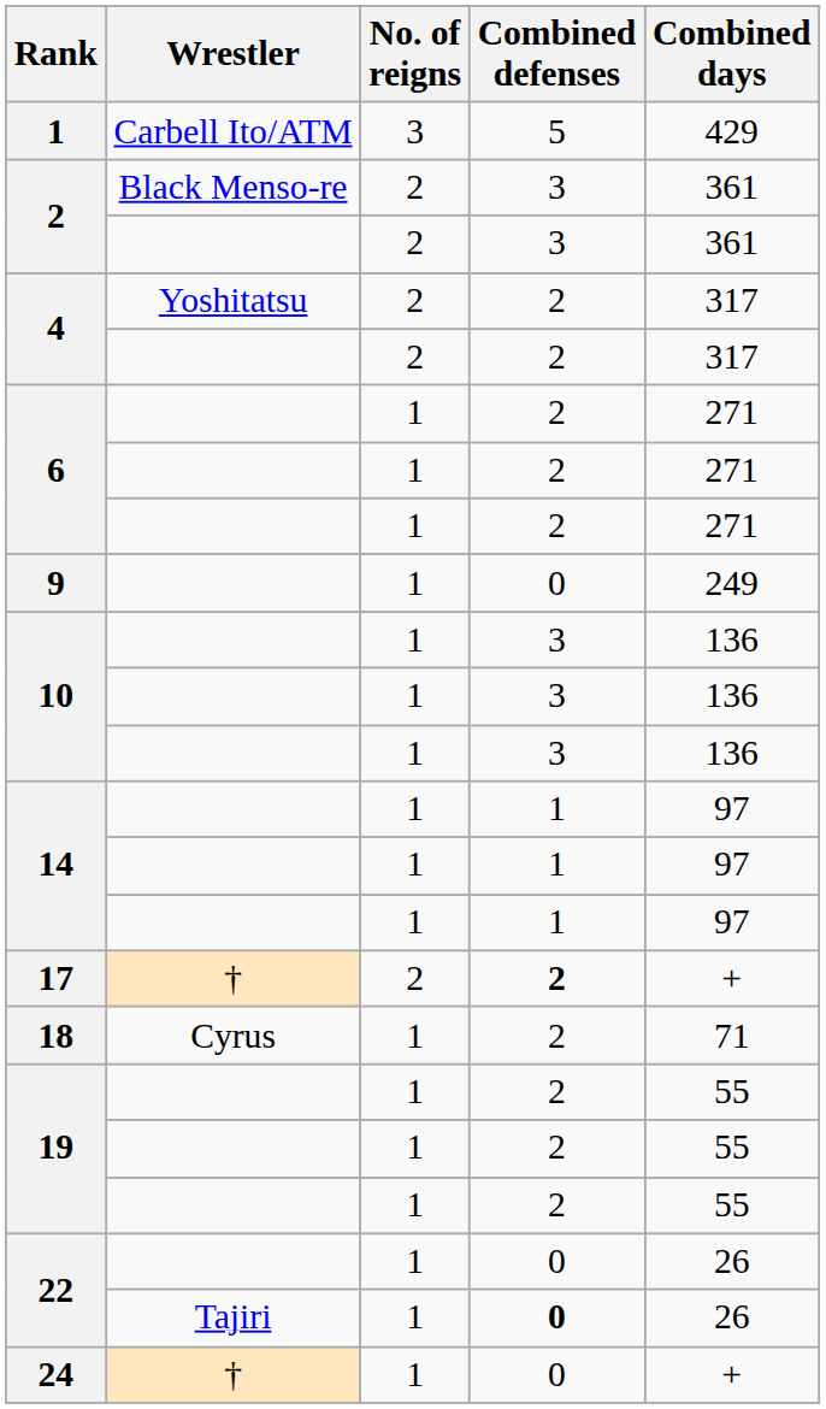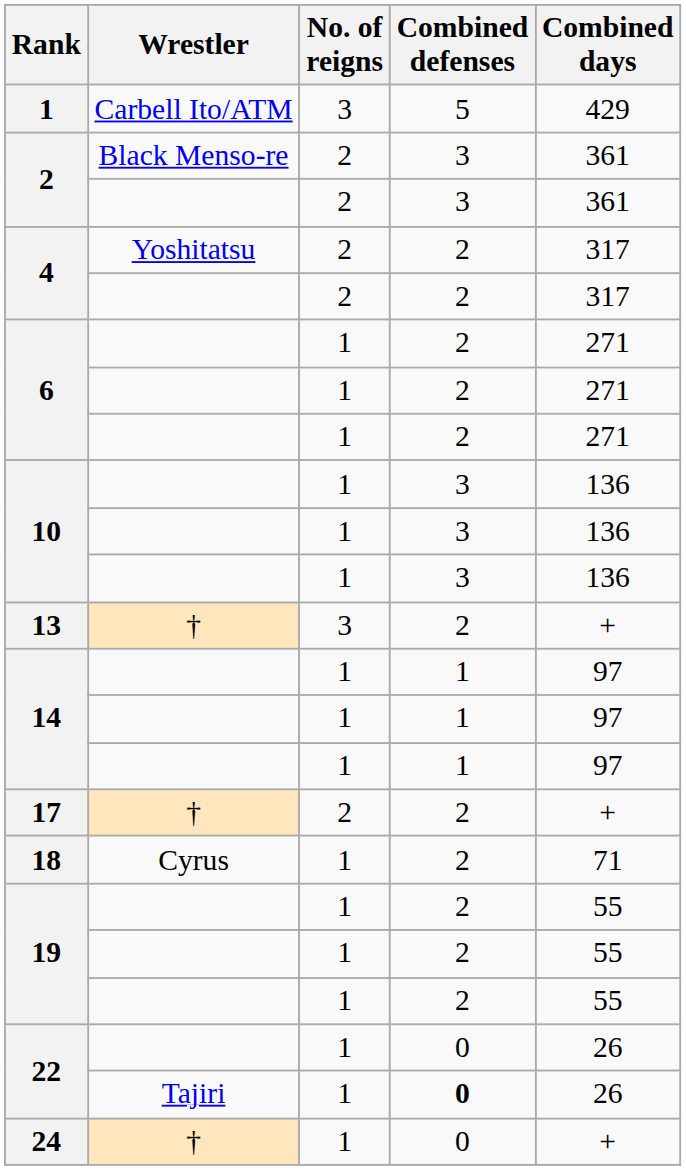- row: 9 | 1 | 0 | 249
+ row: 13 | † | 3 | 2 | +
17 | Combined defenses: bold -> normal
